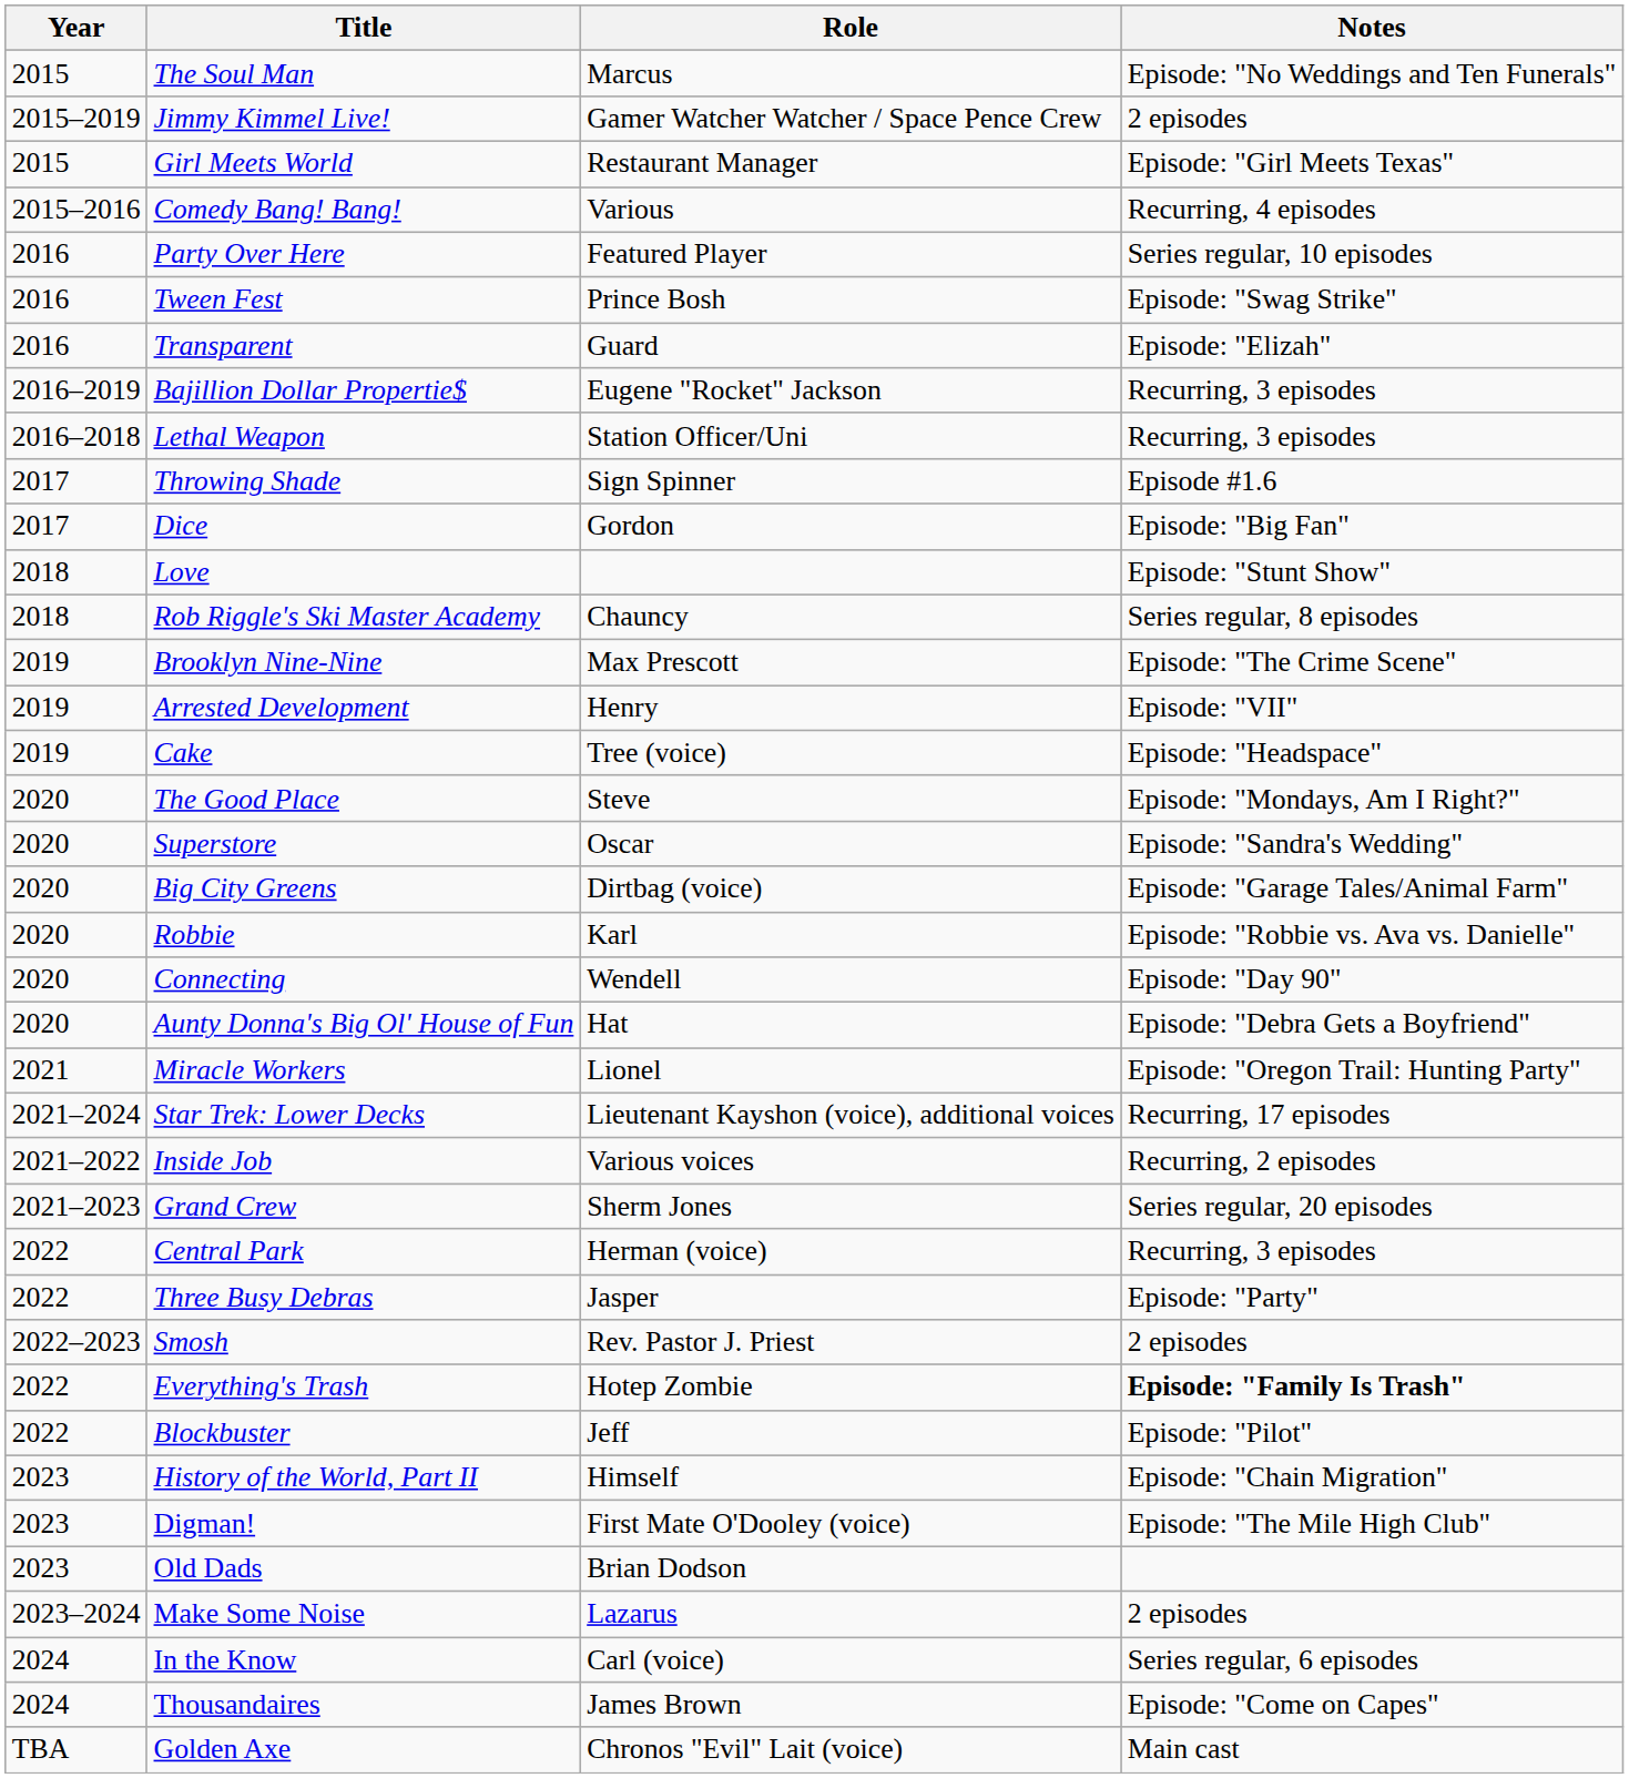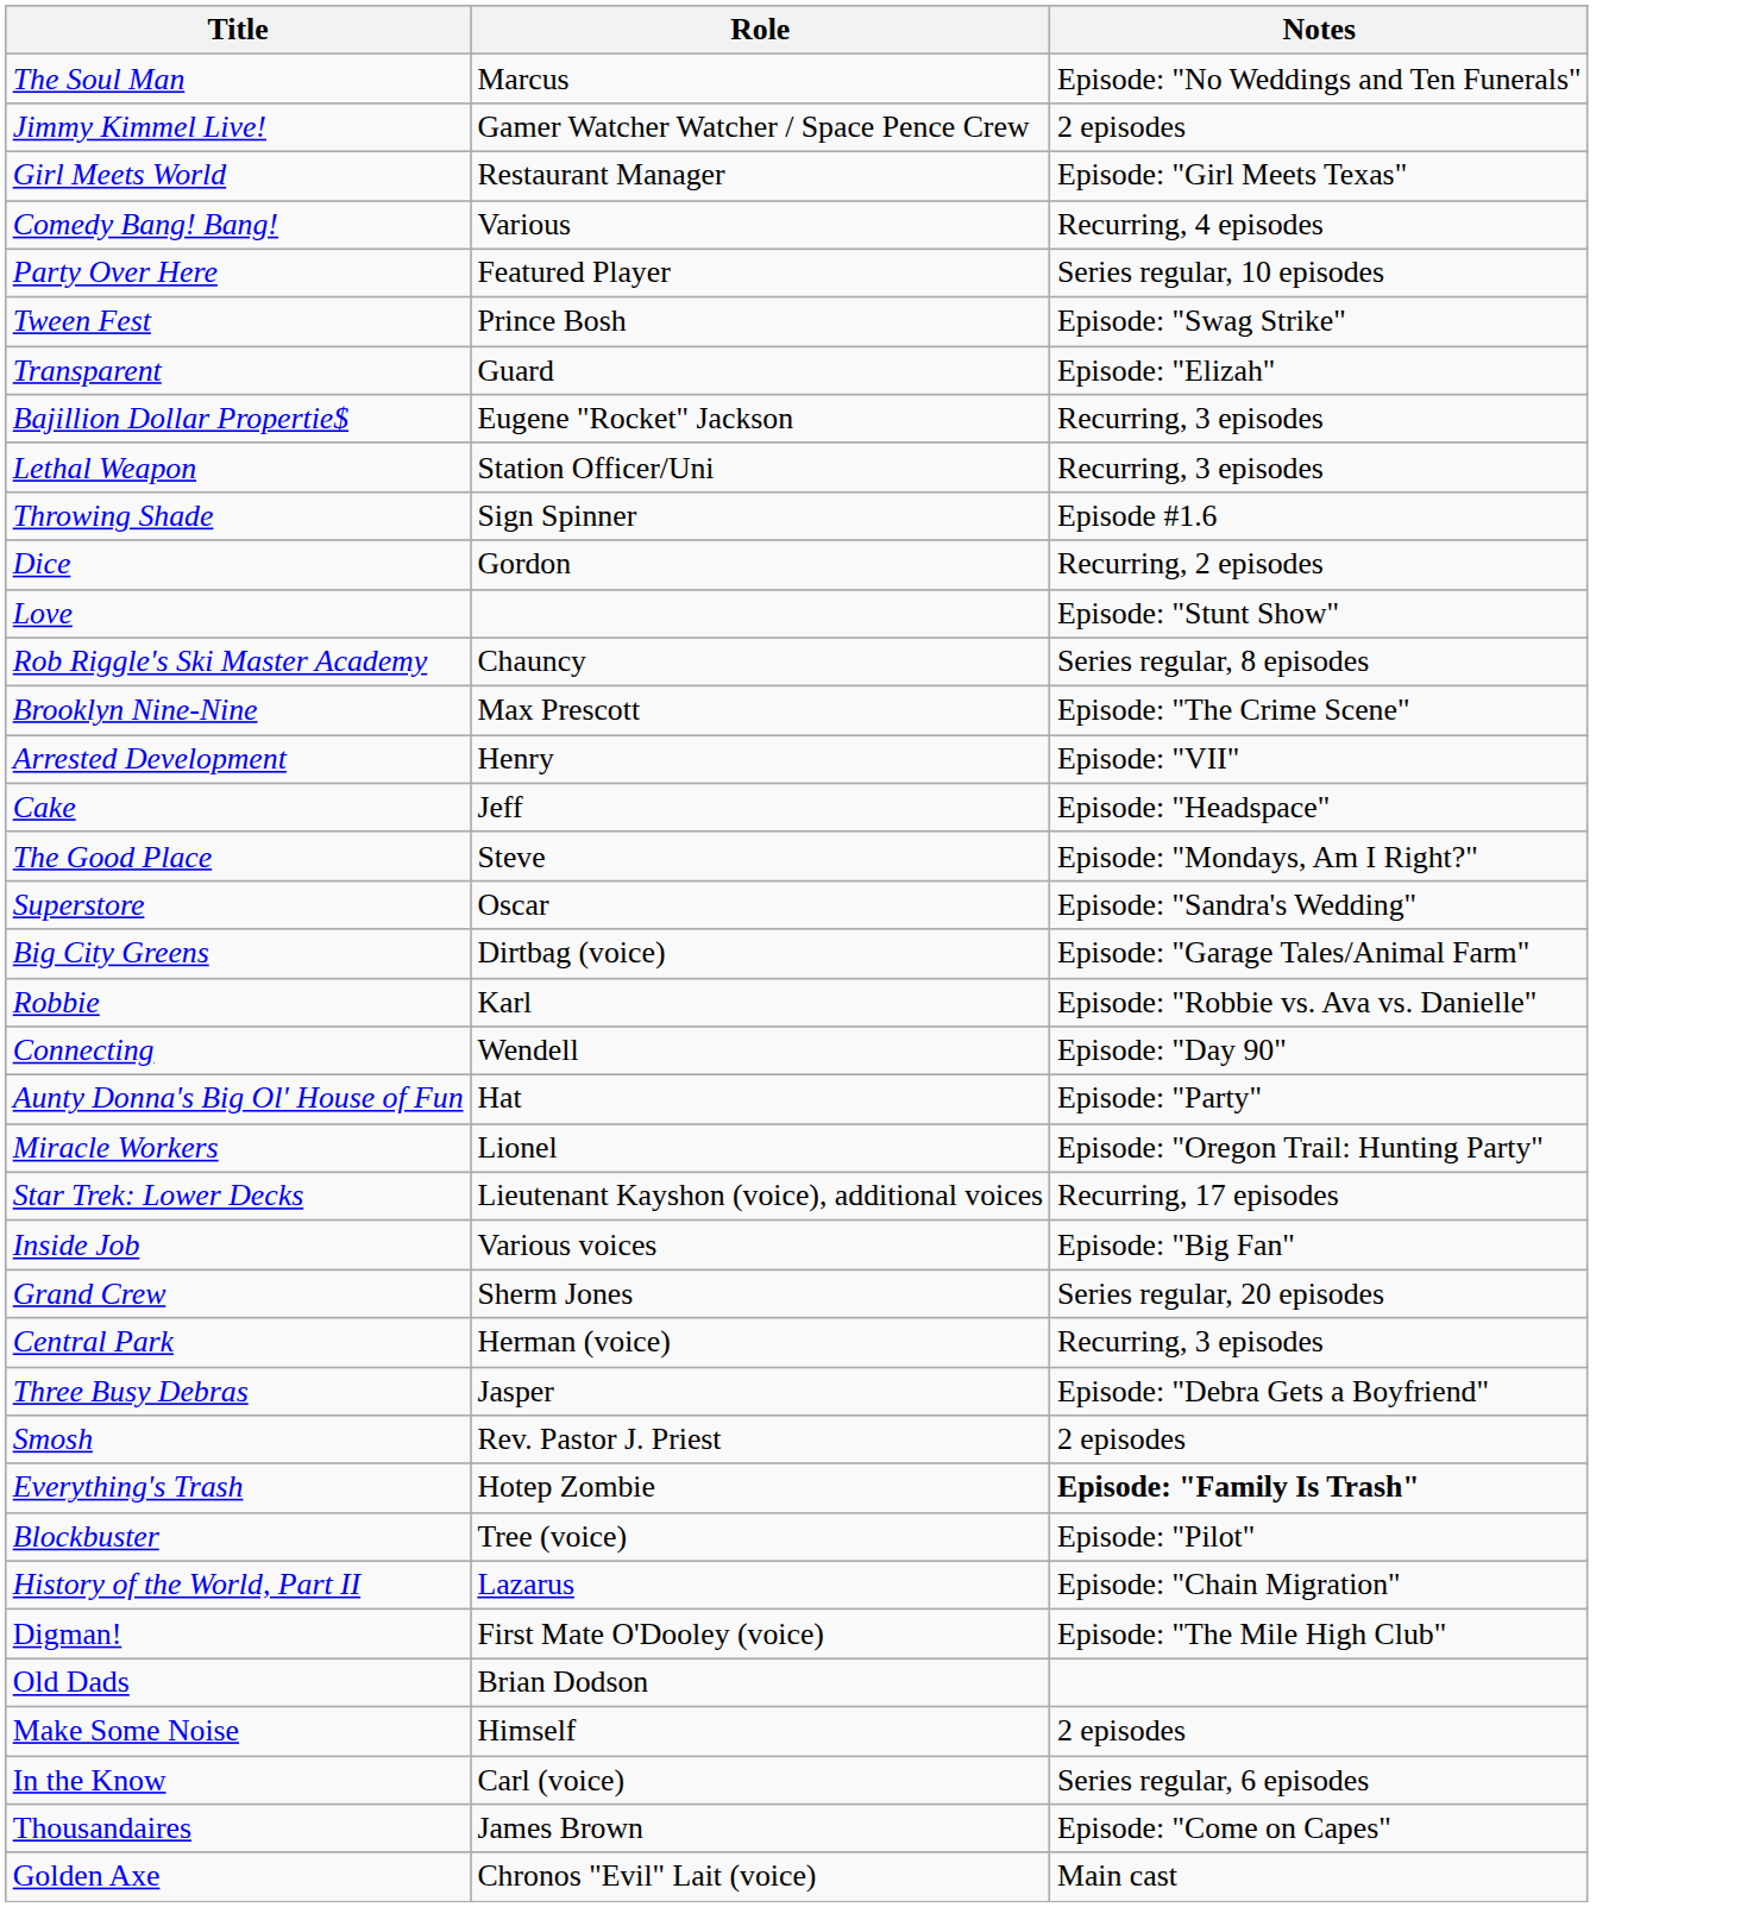- column: Year | 2015 | 2015–2019 | 2015 | 2015–2016 | 2016 | 2016 | 2016 | 2016–2019 | 2016–2018 | 2017 | 2017 | 2018 | 2018 | 2019 | 2019 | 2019 | 2020 | 2020 | 2020 | 2020 | 2020 | 2020 | 2021 | 2021–2024 | 2021–2022 | 2021–2023 | 2022 | 2022 | 2022–2023 | 2022 | 2022 | 2023 | 2023 | 2023 | 2023–2024 | 2024 | 2024 | TBA
Dice | Notes: Episode: "Big Fan" -> Recurring, 2 episodes
Cake | Role: Tree (voice) -> Jeff
Aunty Donna's Big Ol' House of Fun | Notes: Episode: "Debra Gets a Boyfriend" -> Episode: "Party"
Inside Job | Notes: Recurring, 2 episodes -> Episode: "Big Fan"
Three Busy Debras | Notes: Episode: "Party" -> Episode: "Debra Gets a Boyfriend"
Blockbuster | Role: Jeff -> Tree (voice)
History of the World, Part II | Role: Himself -> Lazarus
Make Some Noise | Role: Lazarus -> Himself
